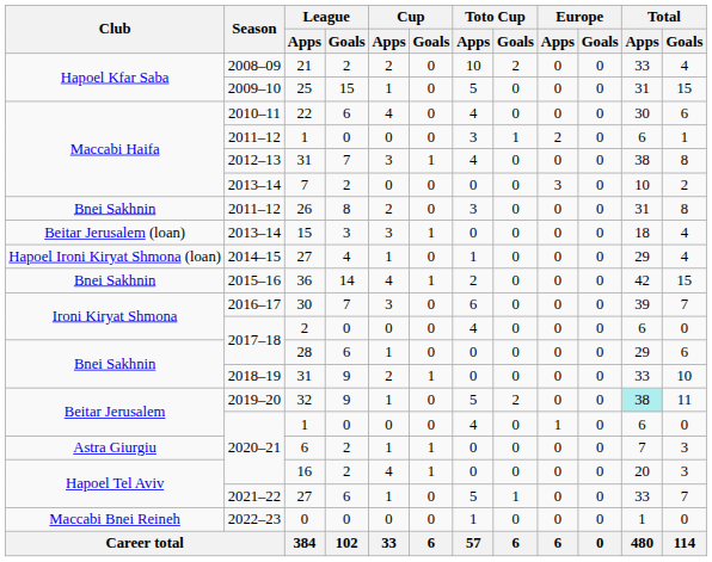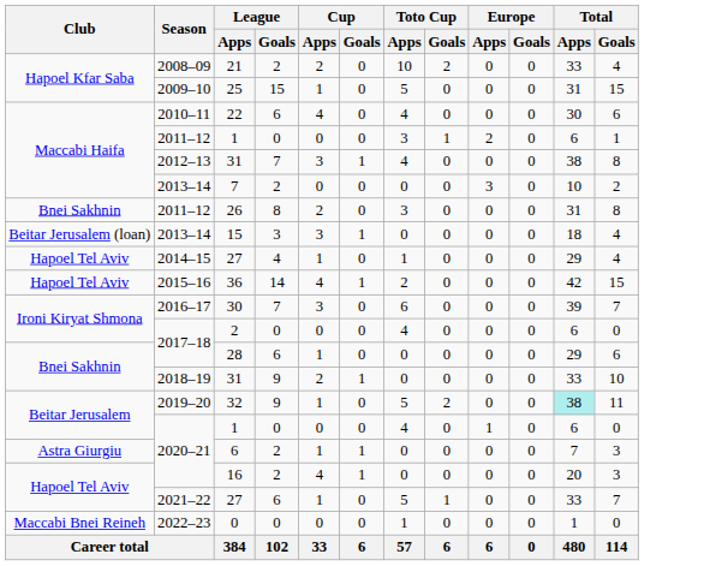2014–15 / 27 | Club: Hapoel Ironi Kiryat Shmona (loan) -> Hapoel Tel Aviv
36 | Club: Bnei Sakhnin -> Hapoel Tel Aviv
